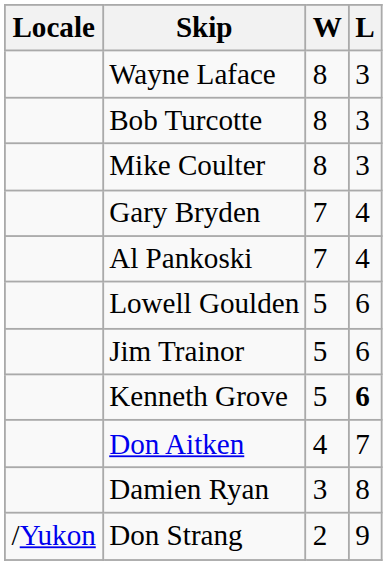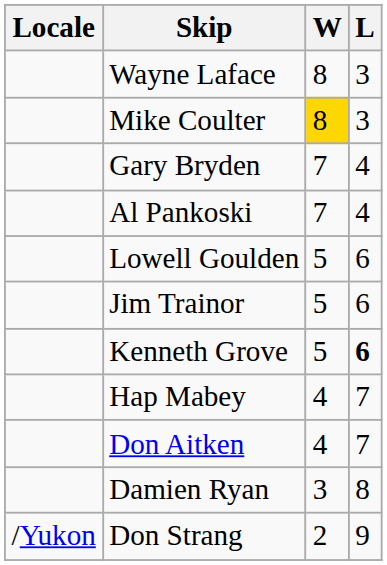- row: Bob Turcotte | 8 | 3
Mike Coulter | W: no background -> gold background
+ row: Hap Mabey | 4 | 7
